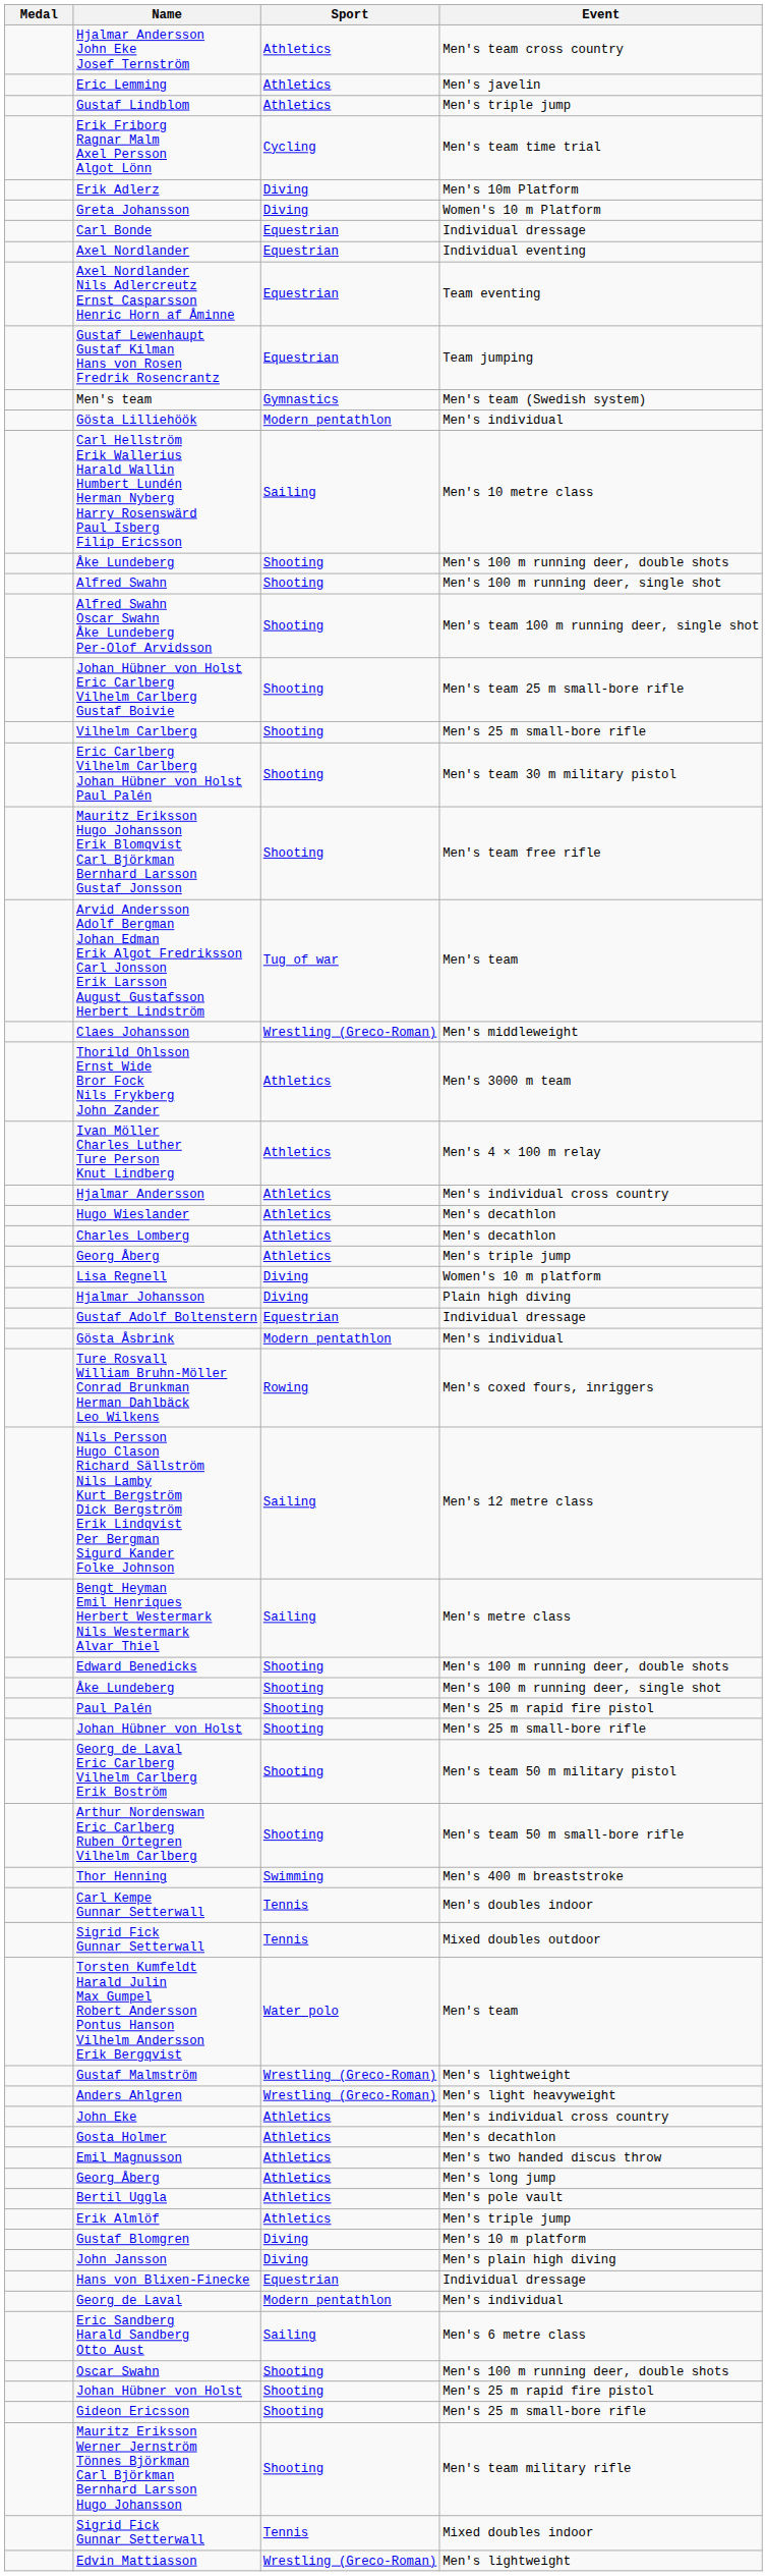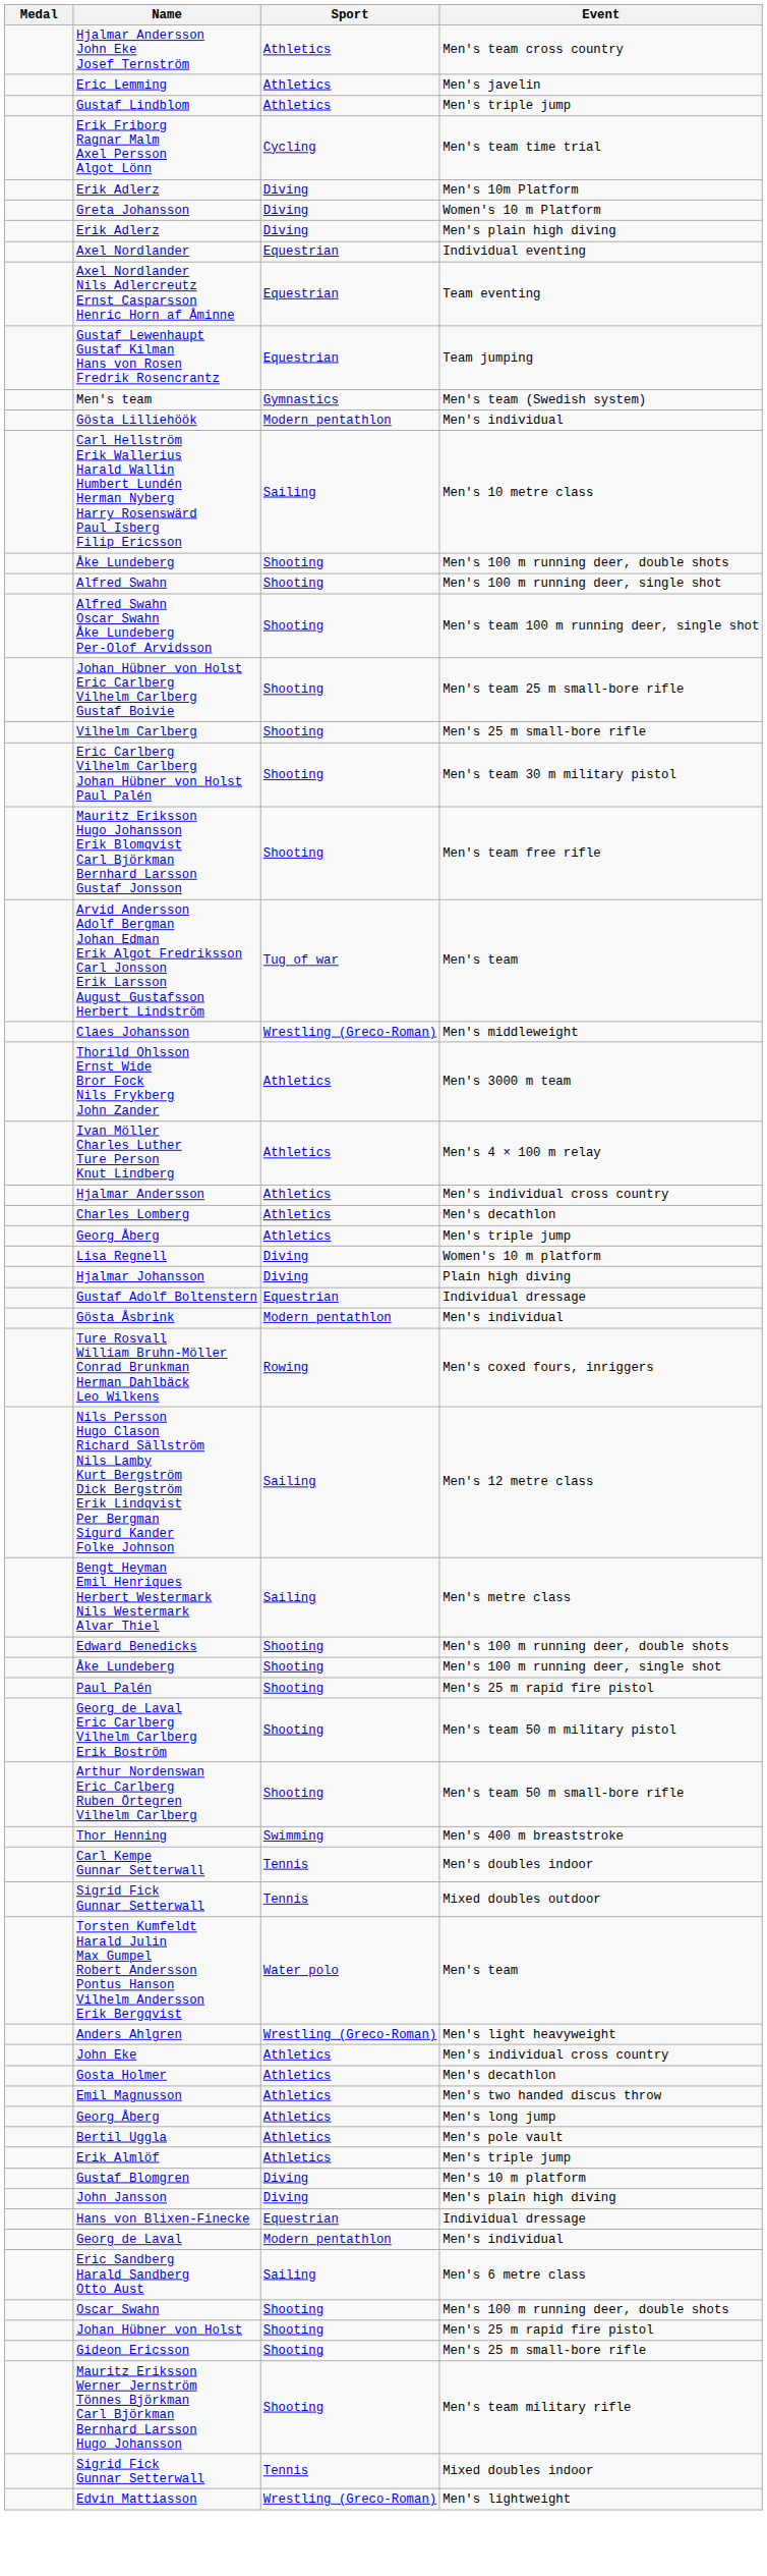+ row: Erik Adlerz | Diving | Men's plain high diving
- row: Carl Bonde | Equestrian | Individual dressage
- row: Hugo Wieslander | Athletics | Men's decathlon
- row: Johan Hübner von Holst | Shooting | Men's 25 m small-bore rifle
- row: Gustaf Malmström | Wrestling (Greco-Roman) | Men's lightweight
